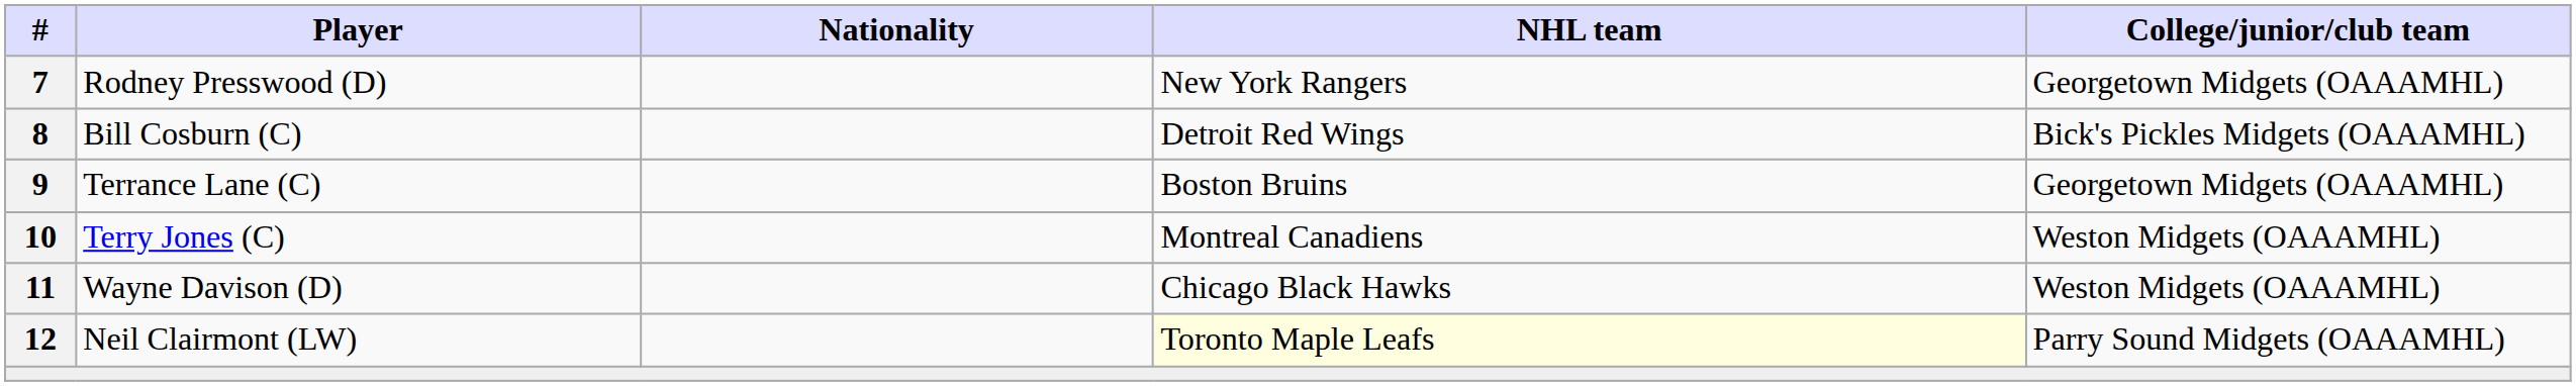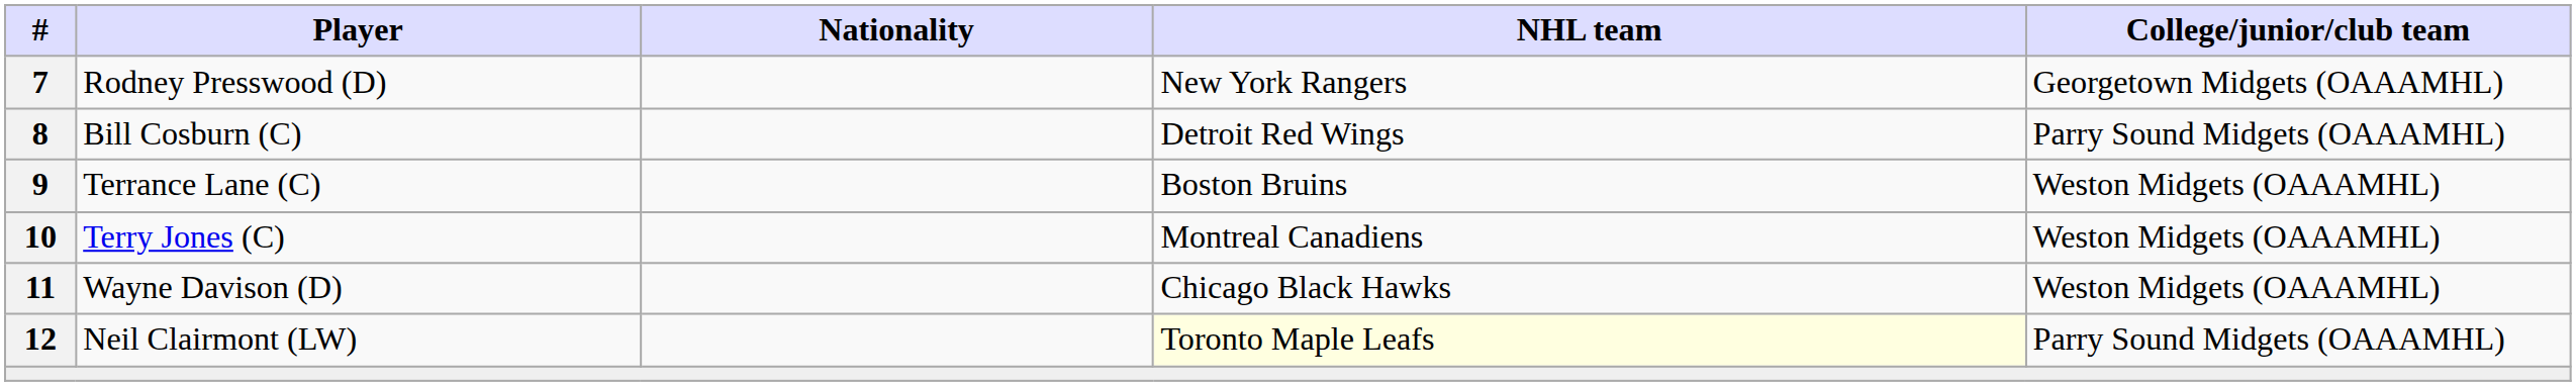Bill Cosburn (C) | College/junior/club team: Bick's Pickles Midgets (OAAAMHL) -> Parry Sound Midgets (OAAAMHL)
Terrance Lane (C) | College/junior/club team: Georgetown Midgets (OAAAMHL) -> Weston Midgets (OAAAMHL)
